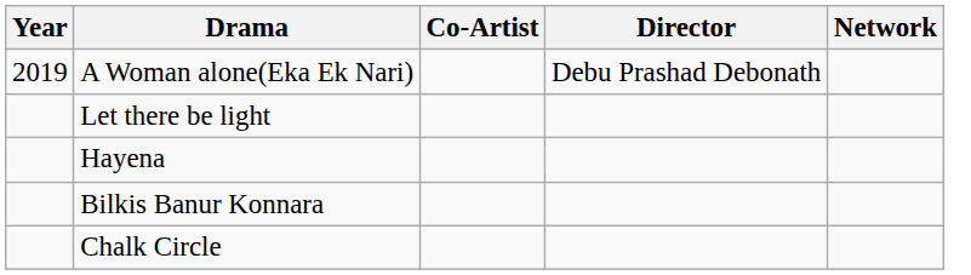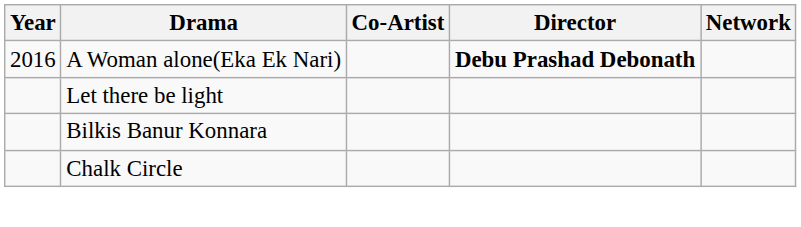A Woman alone(Eka Ek Nari) | Year: 2019 -> 2016
A Woman alone(Eka Ek Nari) | Director: normal -> bold
- row: Hayena
